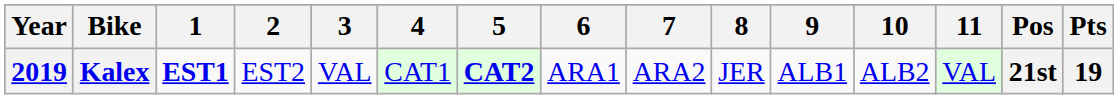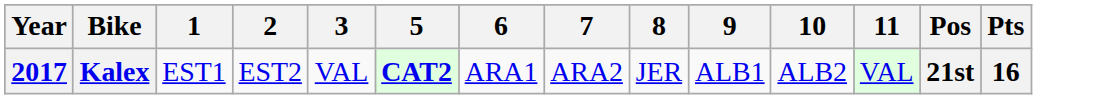- column: 4 | CAT1
Kalex | Year: 2019 -> 2017
Kalex | 1: bold -> normal
Kalex | Pts: 19 -> 16
